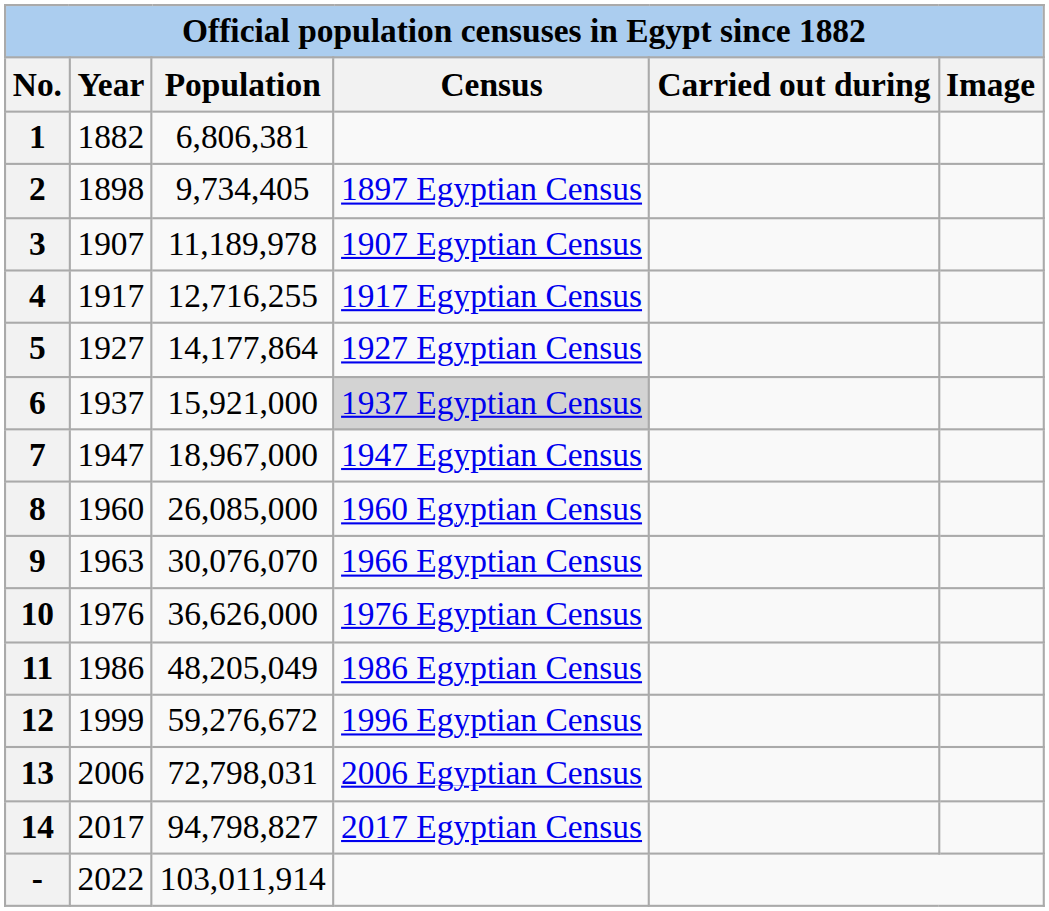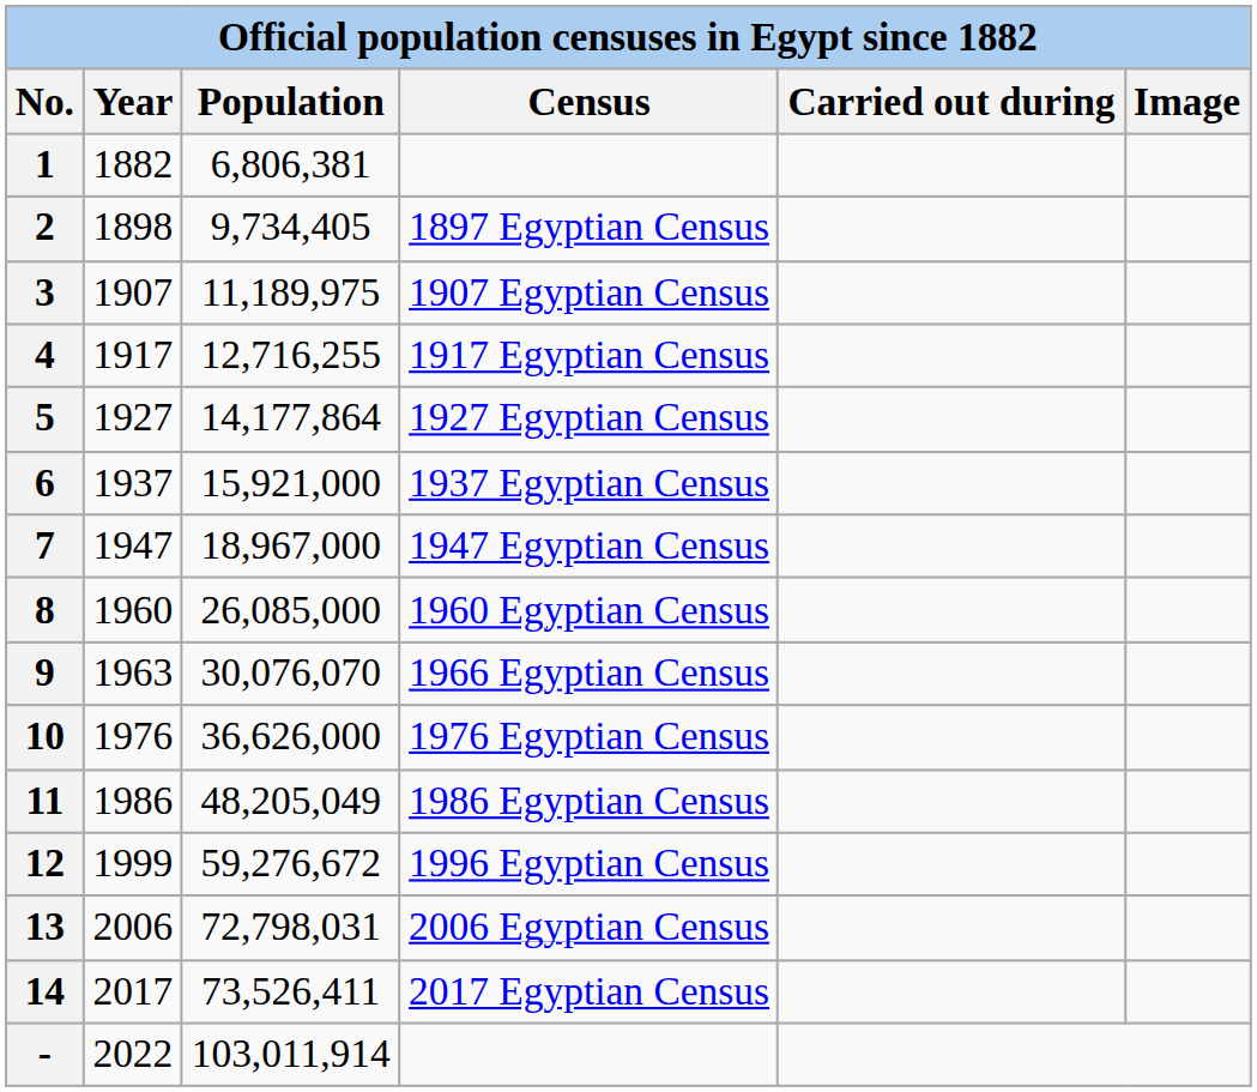3 | Population: 11,189,978 -> 11,189,975
6 | Census: lightgrey background -> no background
14 | Population: 94,798,827 -> 73,526,411
